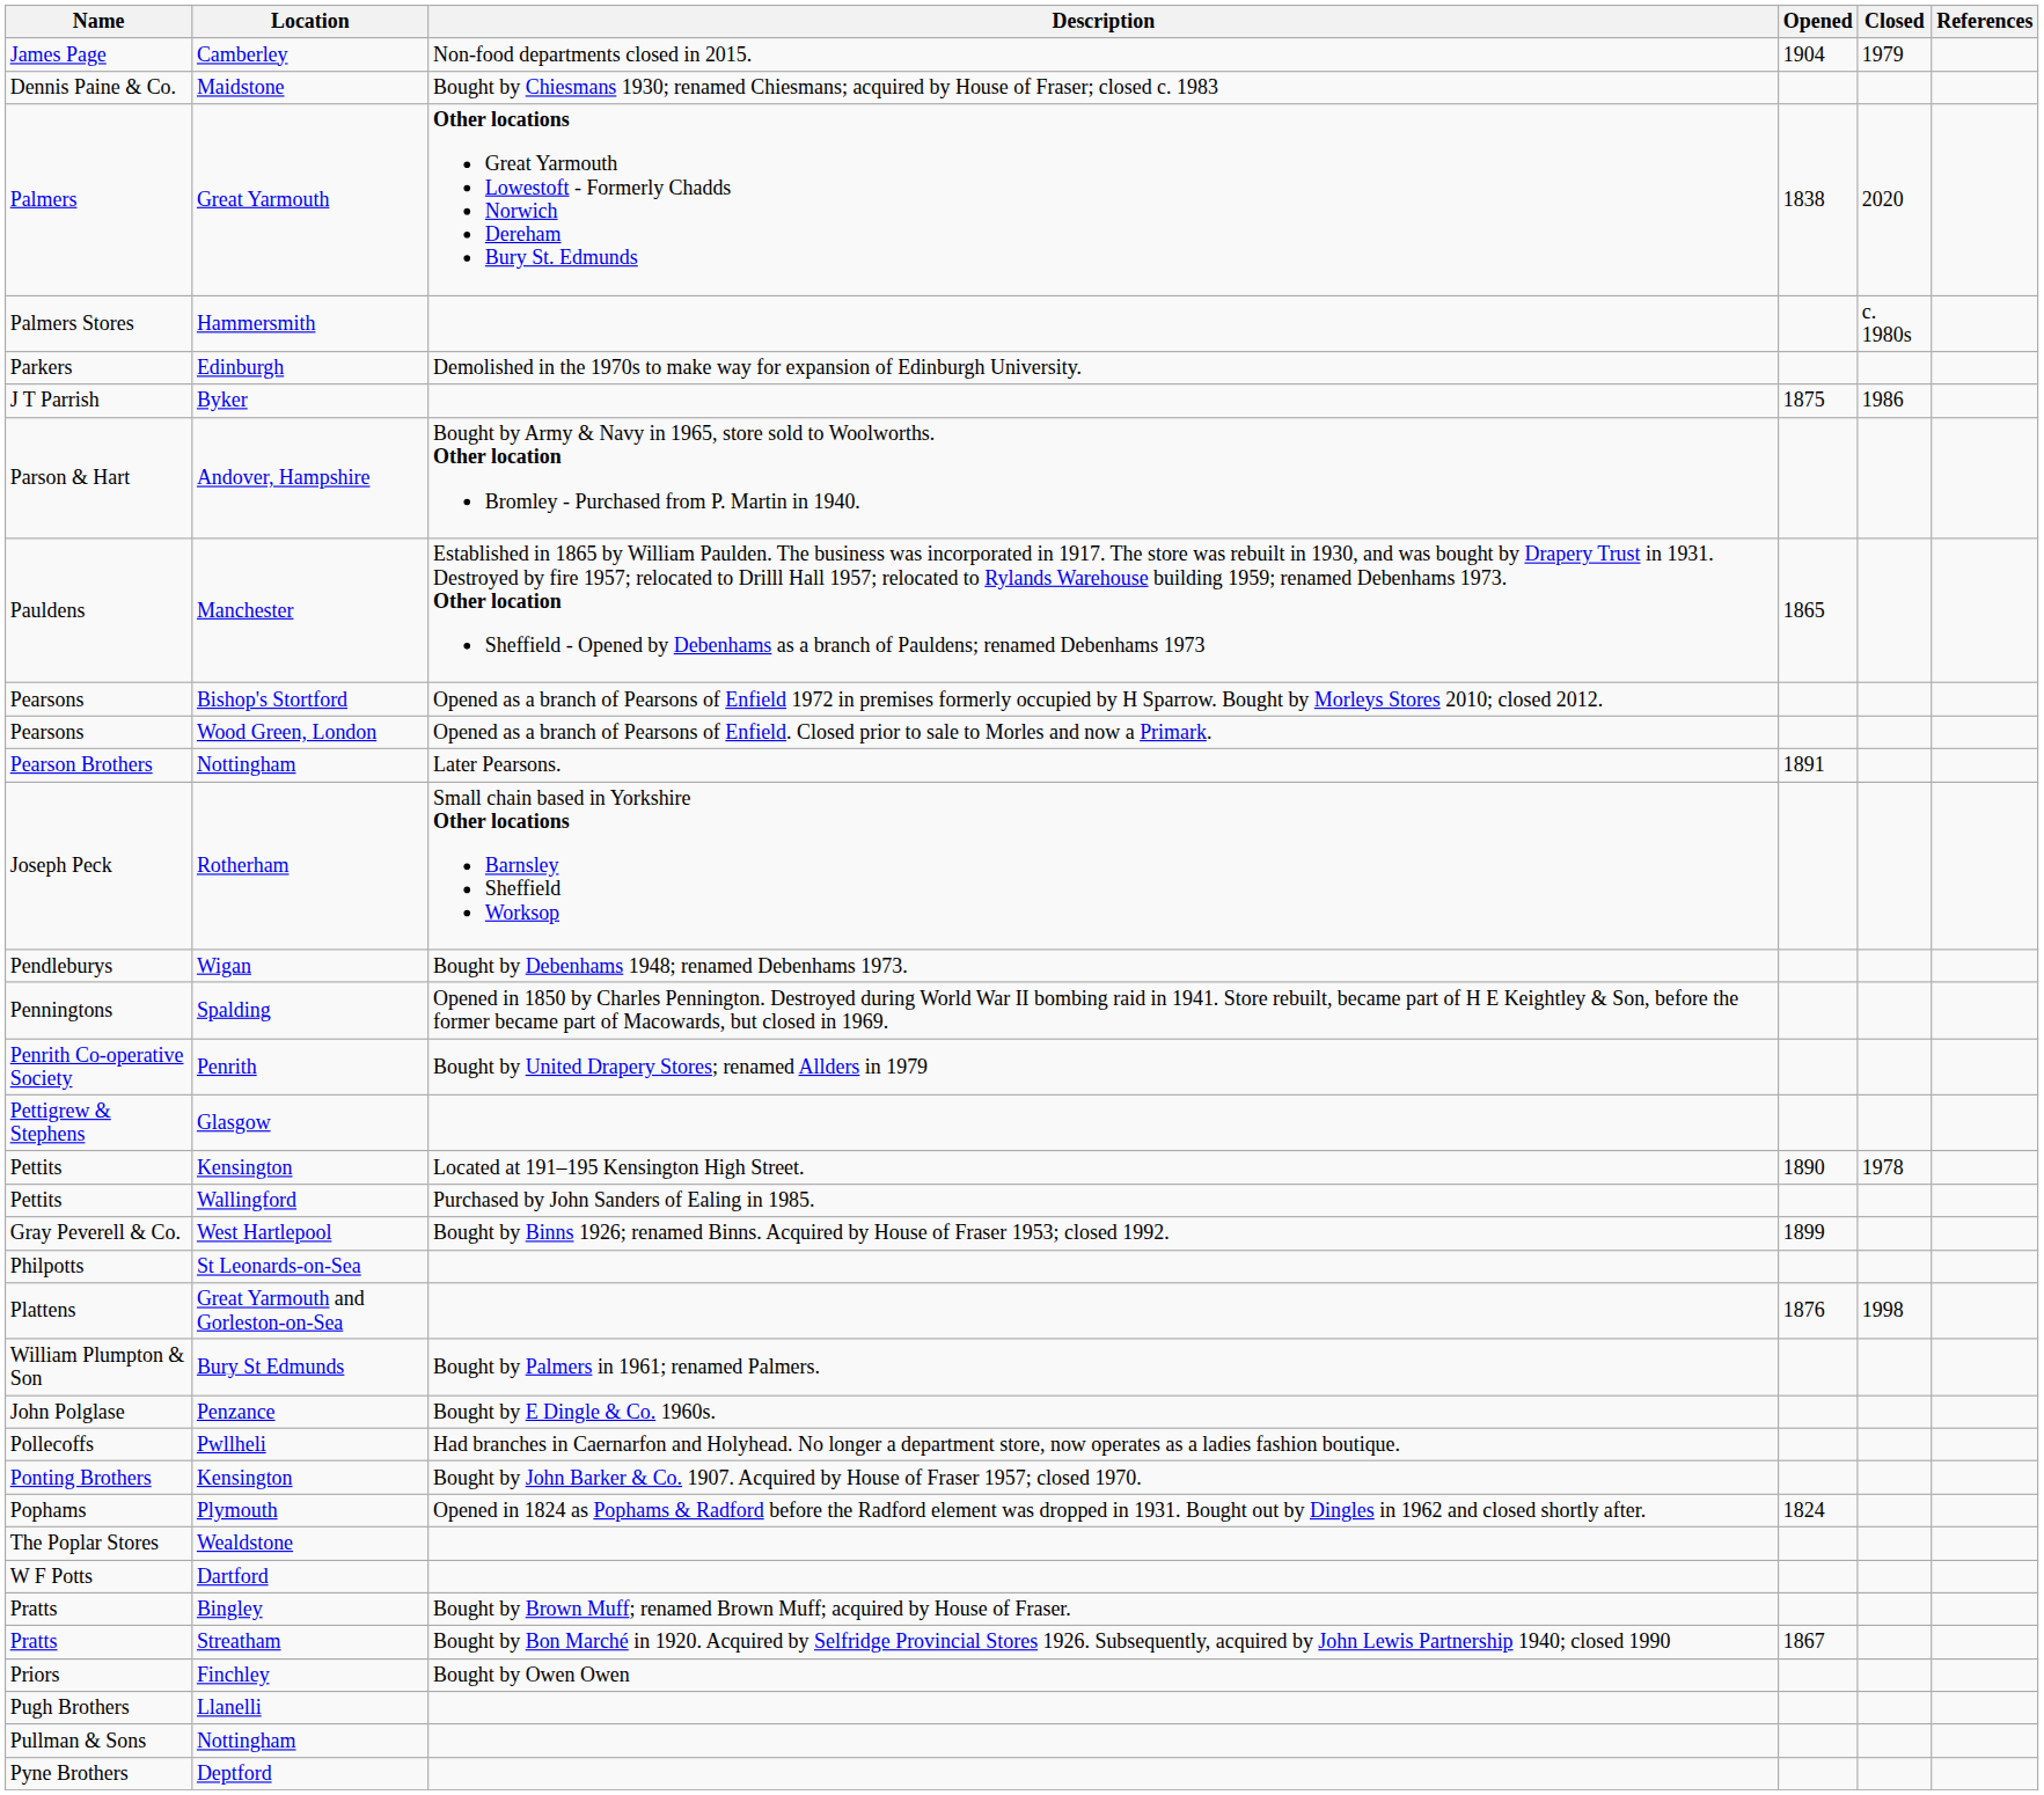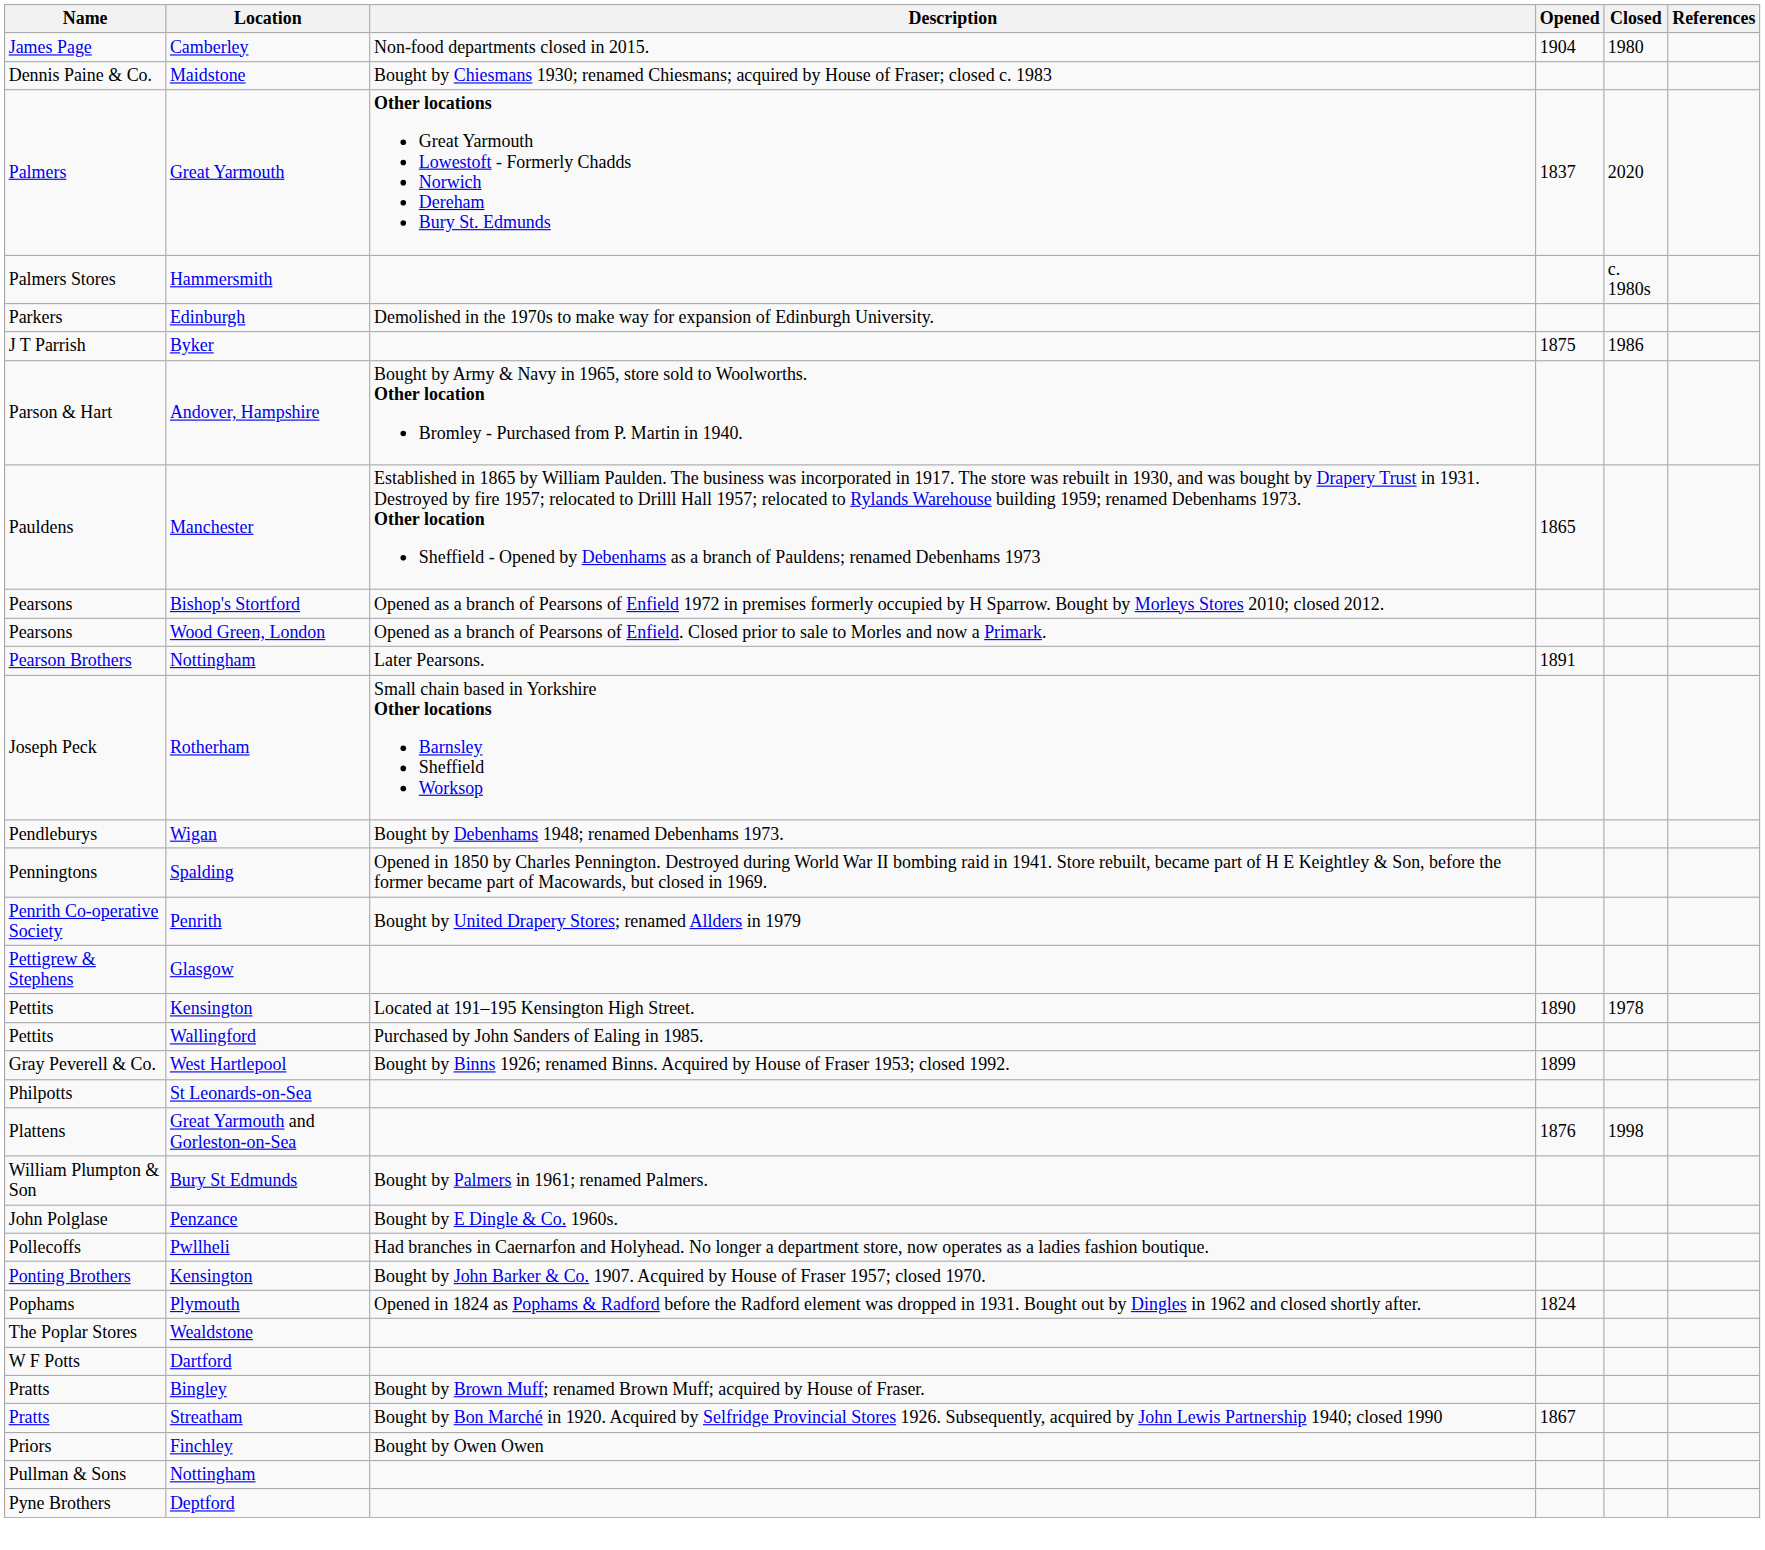Camberley | Closed: 1979 -> 1980
Great Yarmouth | Opened: 1838 -> 1837
- row: Pugh Brothers | Llanelli
